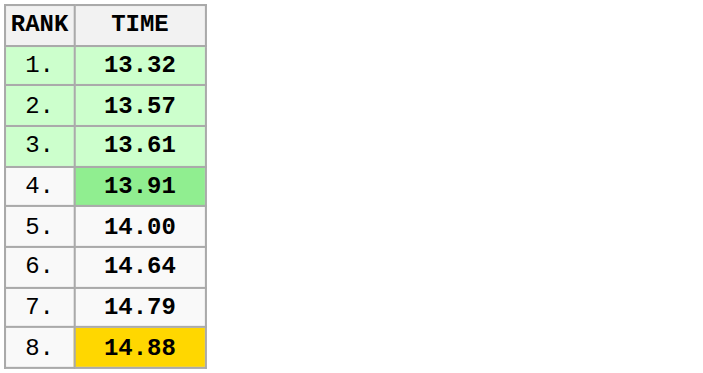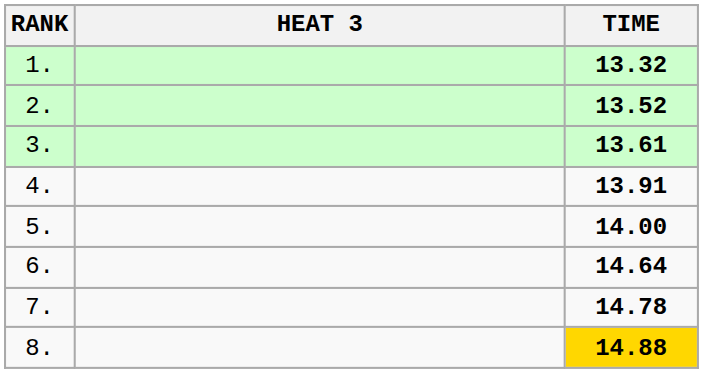+ column: HEAT 3
2. | TIME: 13.57 -> 13.52
4. | TIME: lightgreen background -> no background
7. | TIME: 14.79 -> 14.78
